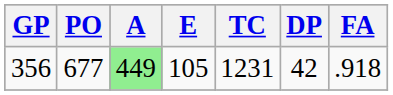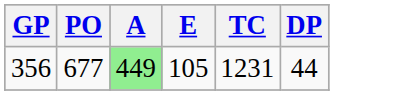- column: FA | .918
356 | DP: 42 -> 44
